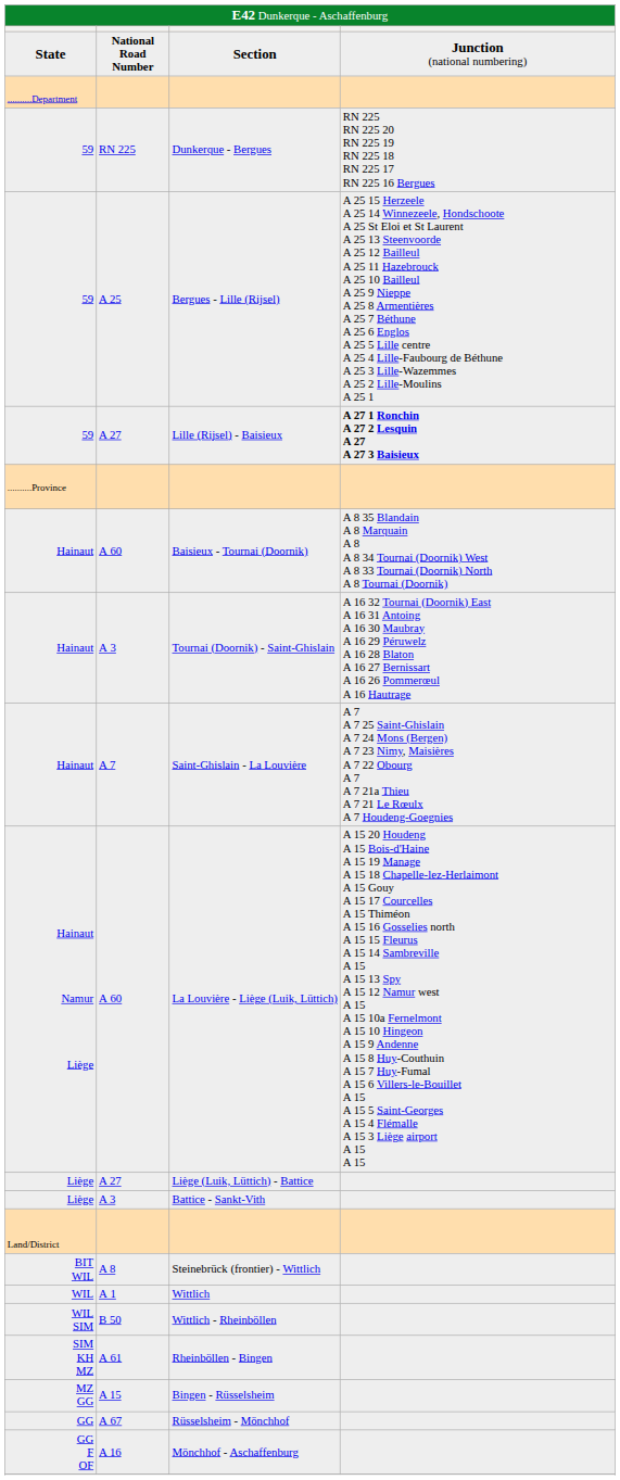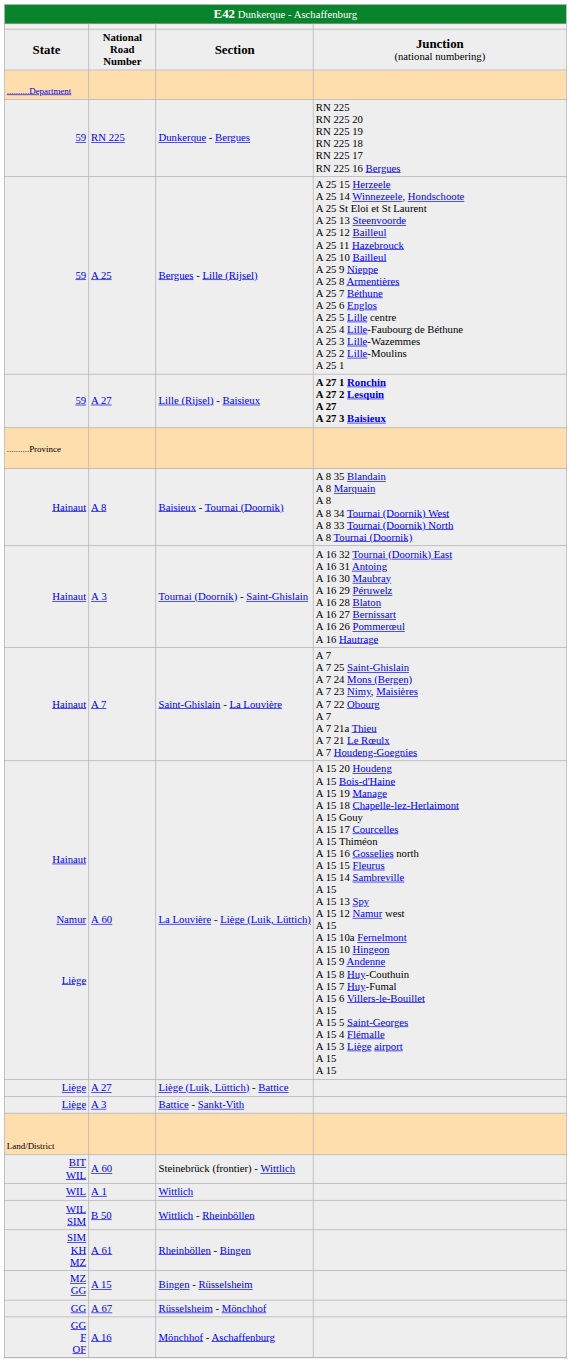Baisieux - Tournai (Doornik) | column 2: A 60 -> A 8
Steinebrück (frontier) - Wittlich | column 2: A 8 -> A 60
